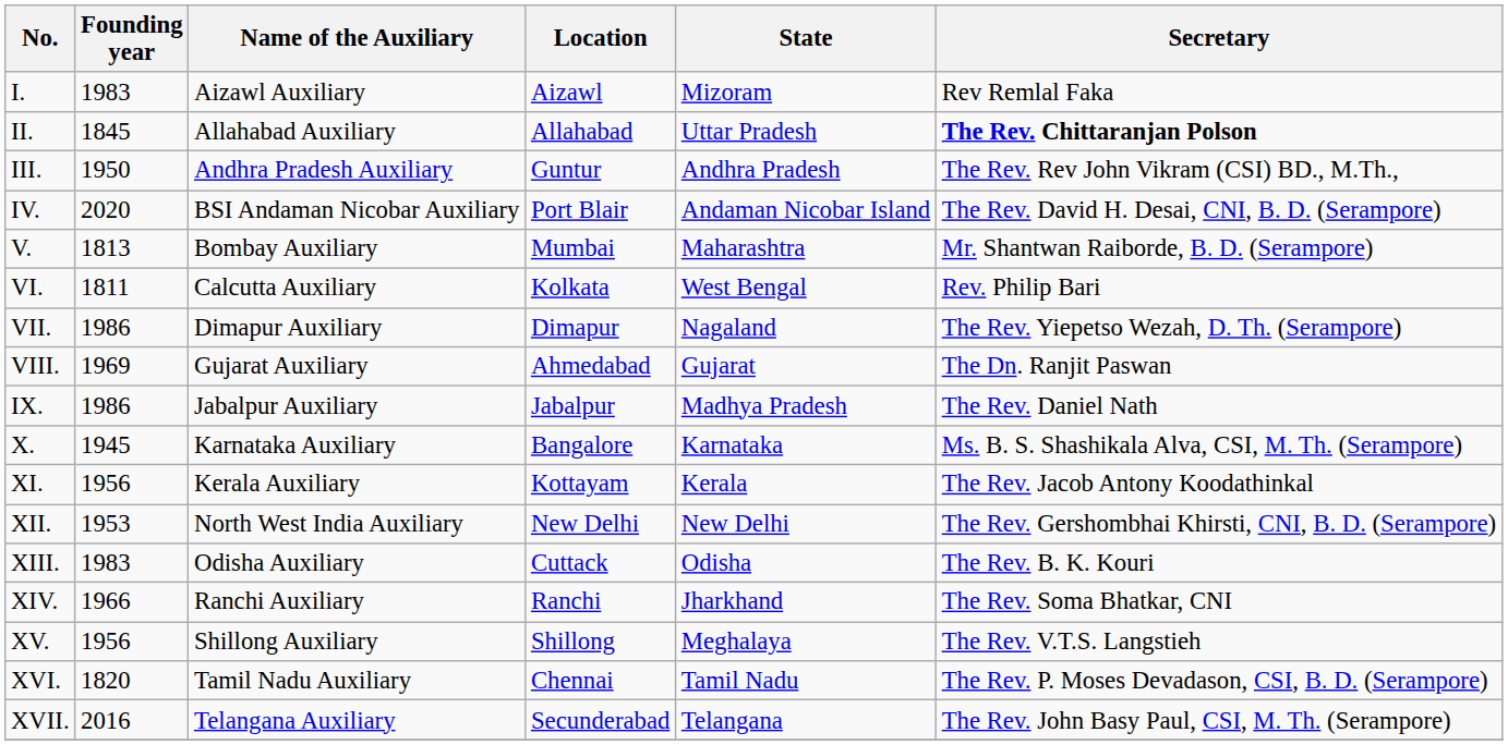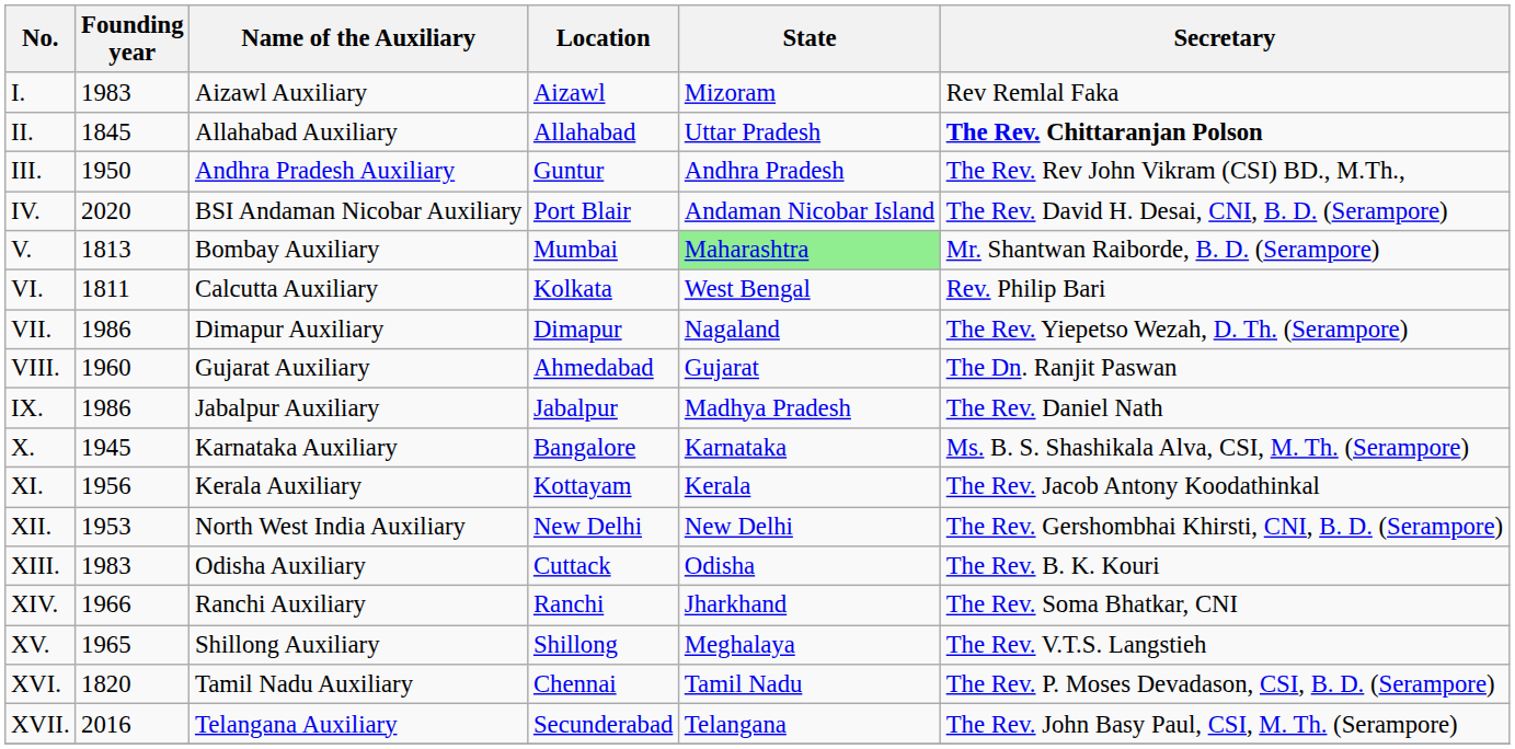V. | State: no background -> lightgreen background
VIII. | Founding year: 1969 -> 1960
XV. | Founding year: 1956 -> 1965
